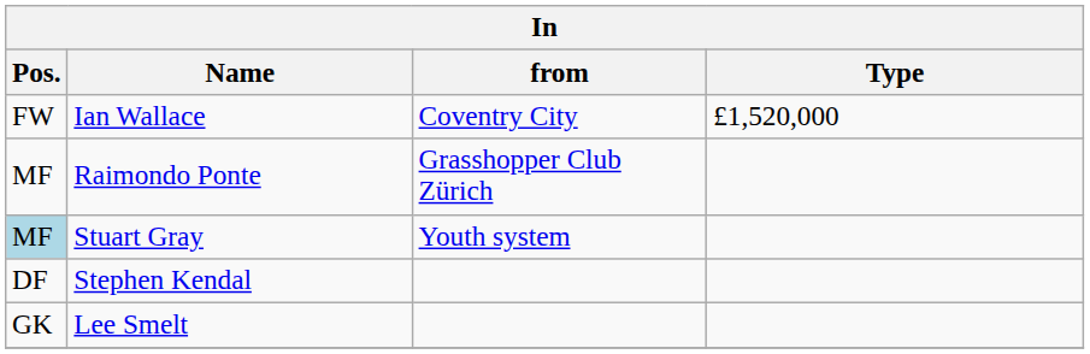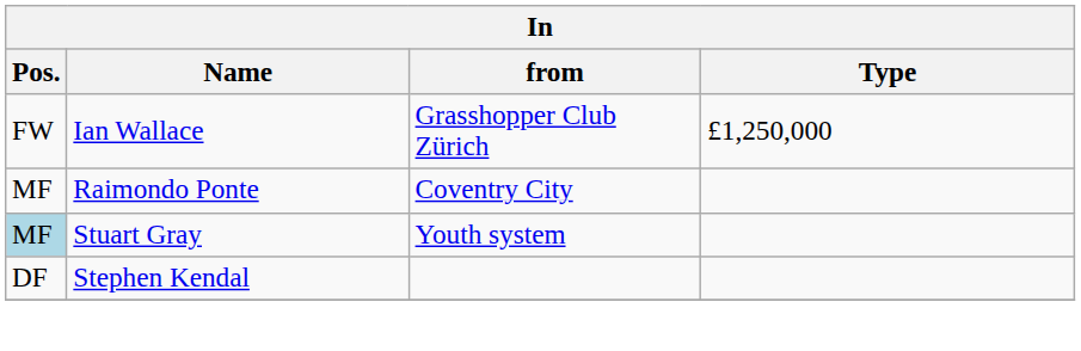Ian Wallace | from: Coventry City -> Grasshopper Club Zürich
Ian Wallace | Type: £1,520,000 -> £1,250,000
Raimondo Ponte | from: Grasshopper Club Zürich -> Coventry City
- row: GK | Lee Smelt
